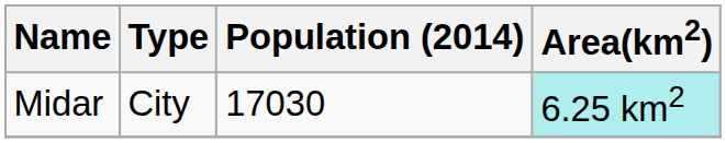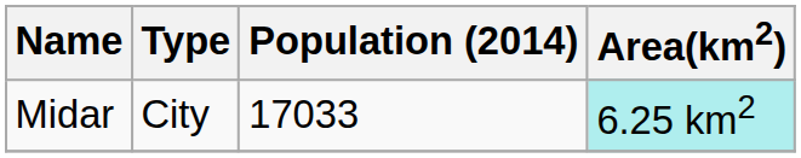Midar | Population (2014): 17030 -> 17033
